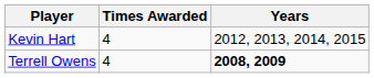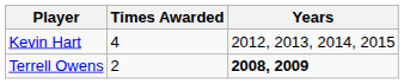Terrell Owens | Times Awarded: 4 -> 2
